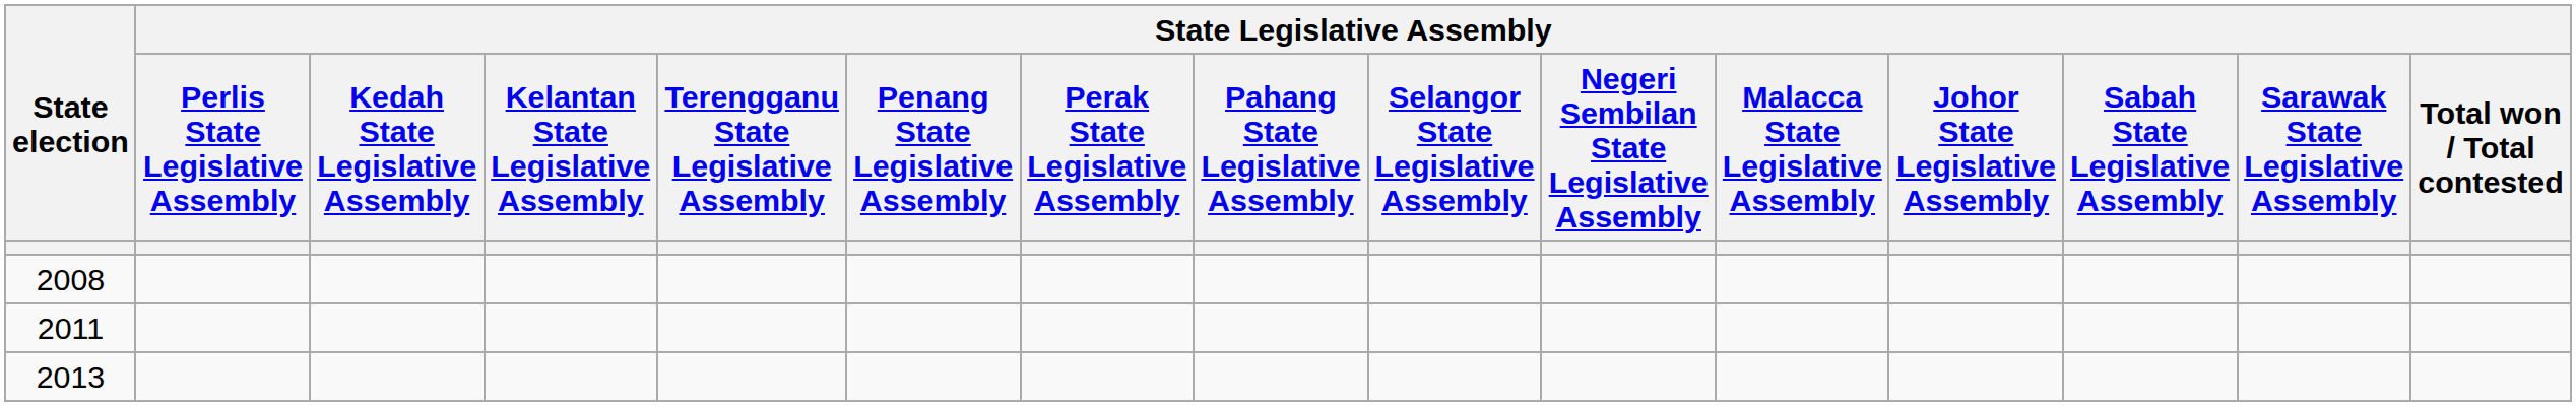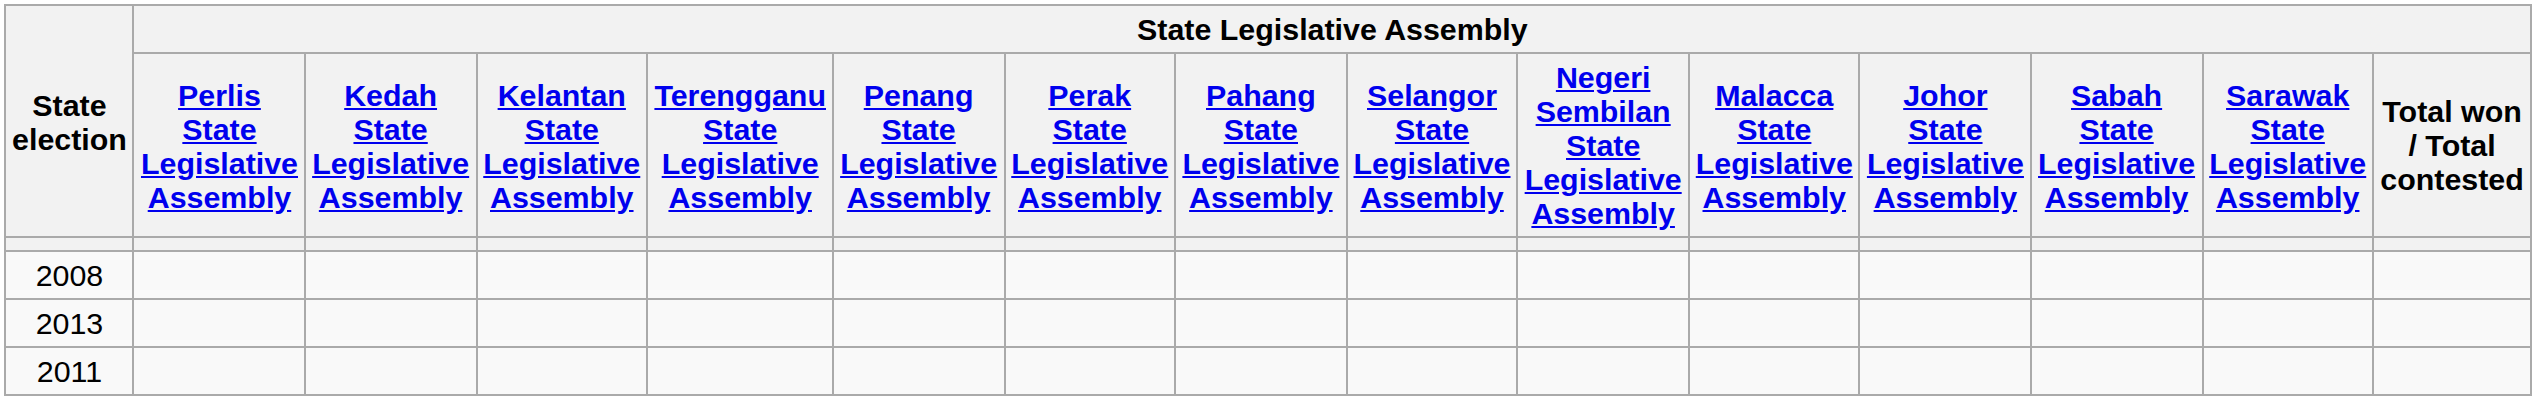rows swapped: 2011 <-> 2013
